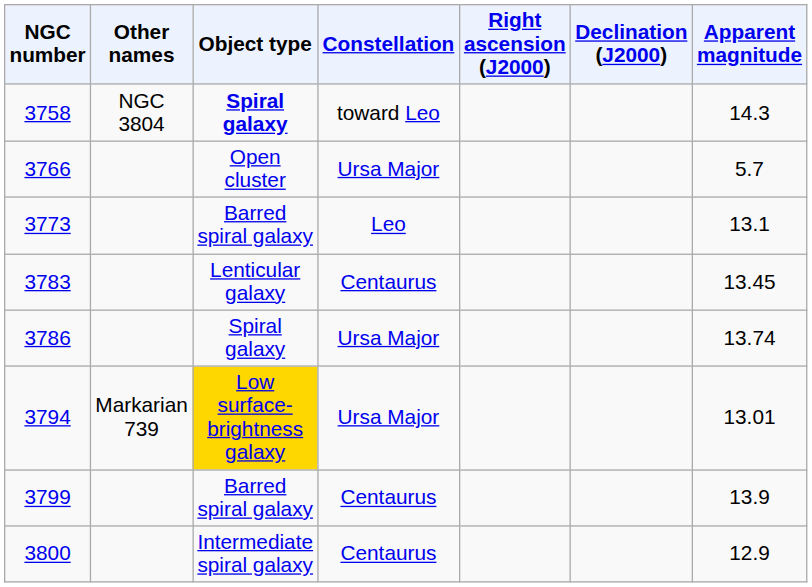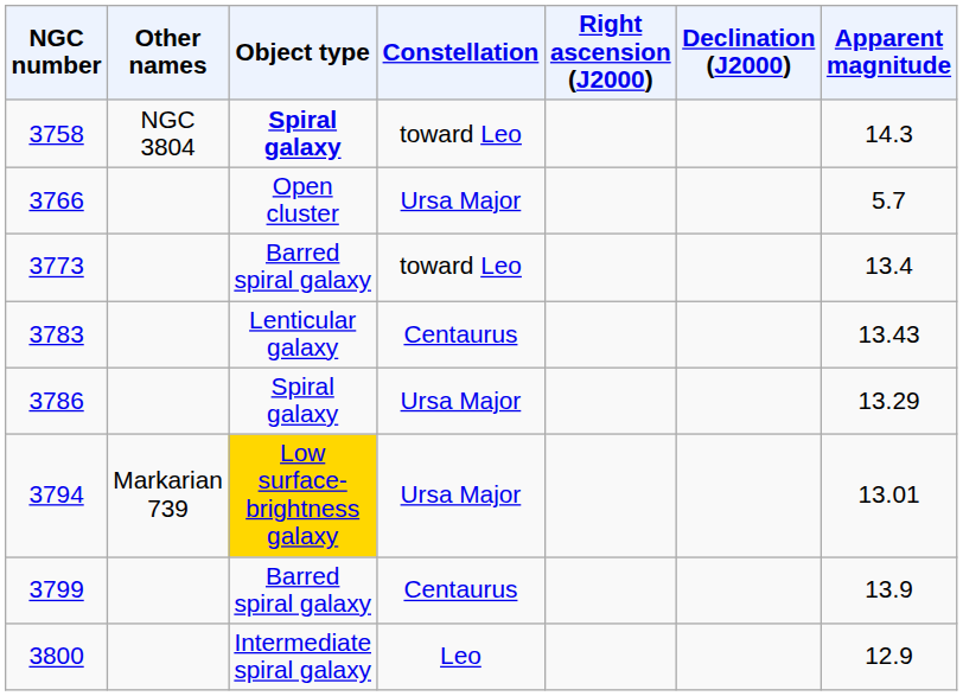3773 | Constellation: Leo -> toward Leo
3773 | Apparent magnitude: 13.1 -> 13.4
3783 | Apparent magnitude: 13.45 -> 13.43
3786 | Apparent magnitude: 13.74 -> 13.29
3800 | Constellation: Centaurus -> Leo
